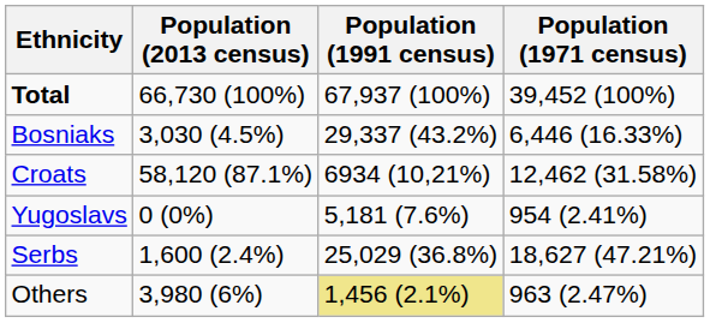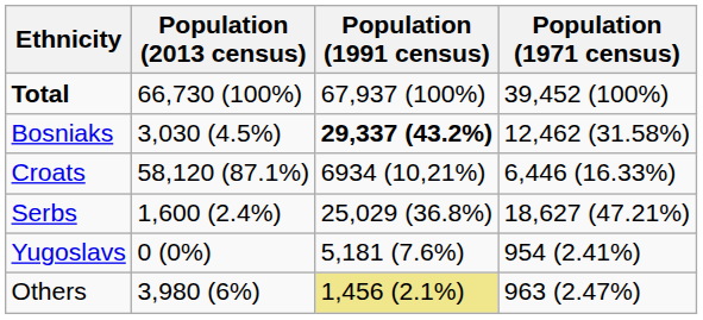Bosniaks | Population (1991 census): normal -> bold
Bosniaks | Population (1971 census): 6,446 (16.33%) -> 12,462 (31.58%)
Croats | Population (1971 census): 12,462 (31.58%) -> 6,446 (16.33%)
rows swapped: Serbs <-> Yugoslavs
